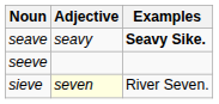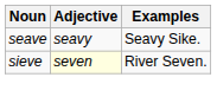seave | Examples: bold -> normal
- row: seeve
